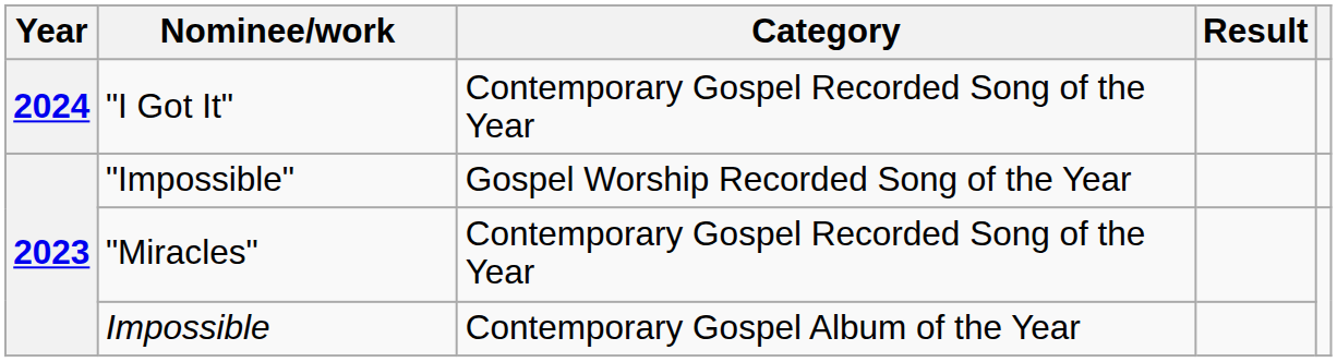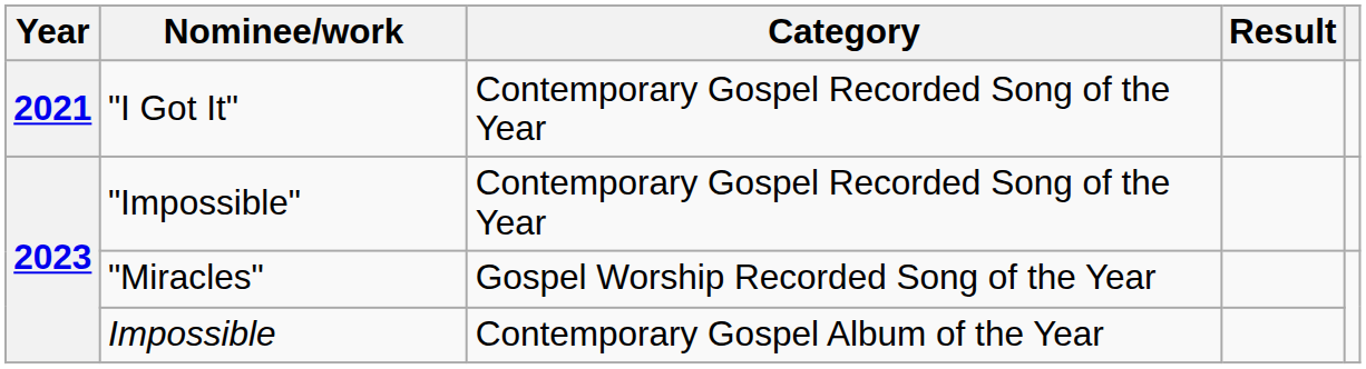"I Got It" | Year: 2024 -> 2021
"Impossible" | Category: Gospel Worship Recorded Song of the Year -> Contemporary Gospel Recorded Song of the Year
"Miracles" | Category: Contemporary Gospel Recorded Song of the Year -> Gospel Worship Recorded Song of the Year
